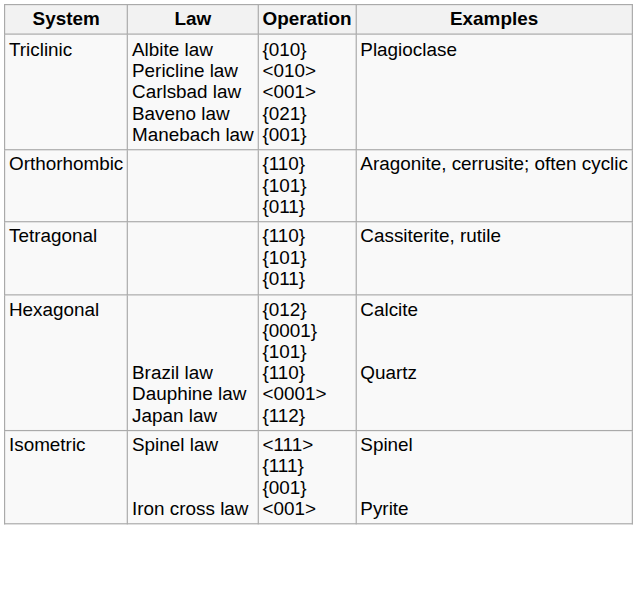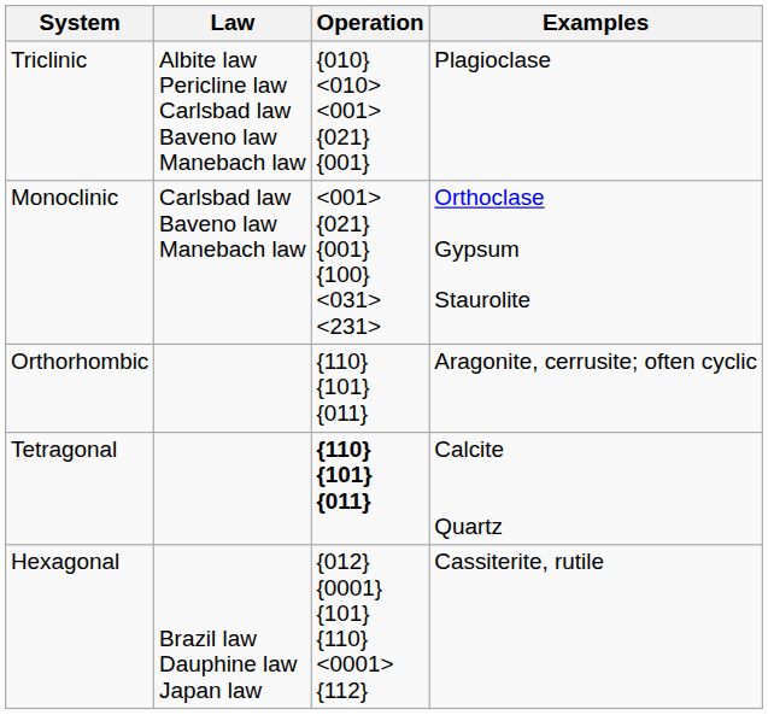+ row: Monoclinic | Carlsbad law Baveno law Manebach law | {021} {001} {100} | Orthoclase Gypsum Staurolite
Tetragonal | Operation: normal -> bold
Tetragonal | Examples: Cassiterite, rutile -> Calcite Quartz
Hexagonal | Examples: Calcite Quartz -> Cassiterite, rutile
- row: Isometric | Spinel law Iron cross law | {111} {001} | Spinel Pyrite
